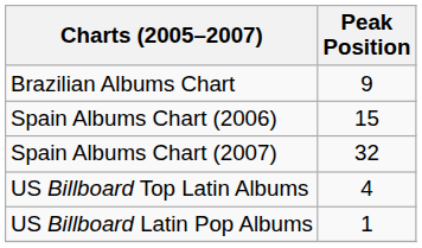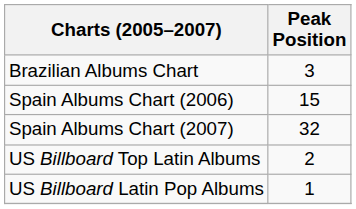Brazilian Albums Chart | Peak Position: 9 -> 3
US Billboard Top Latin Albums | Peak Position: 4 -> 2
